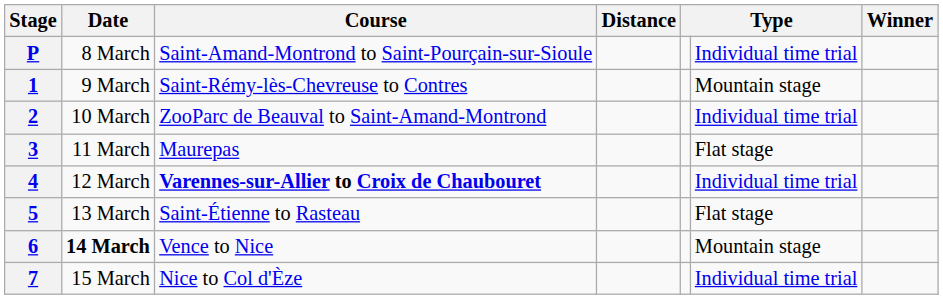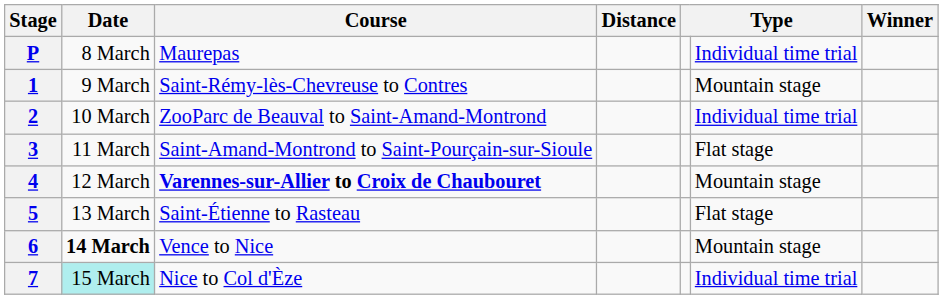P | Course: Saint-Amand-Montrond to Saint-Pourçain-sur-Sioule -> Maurepas
3 | Course: Maurepas -> Saint-Amand-Montrond to Saint-Pourçain-sur-Sioule
4 | column 6: Individual time trial -> Mountain stage
7 | Date: no background -> paleturquoise background
